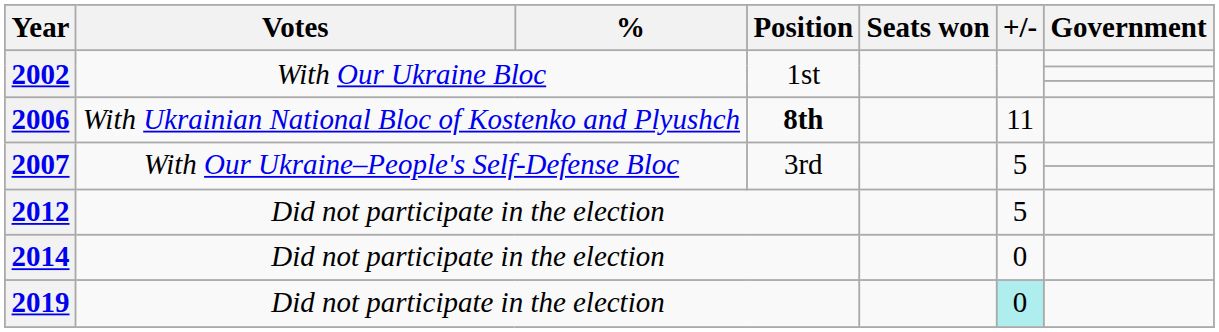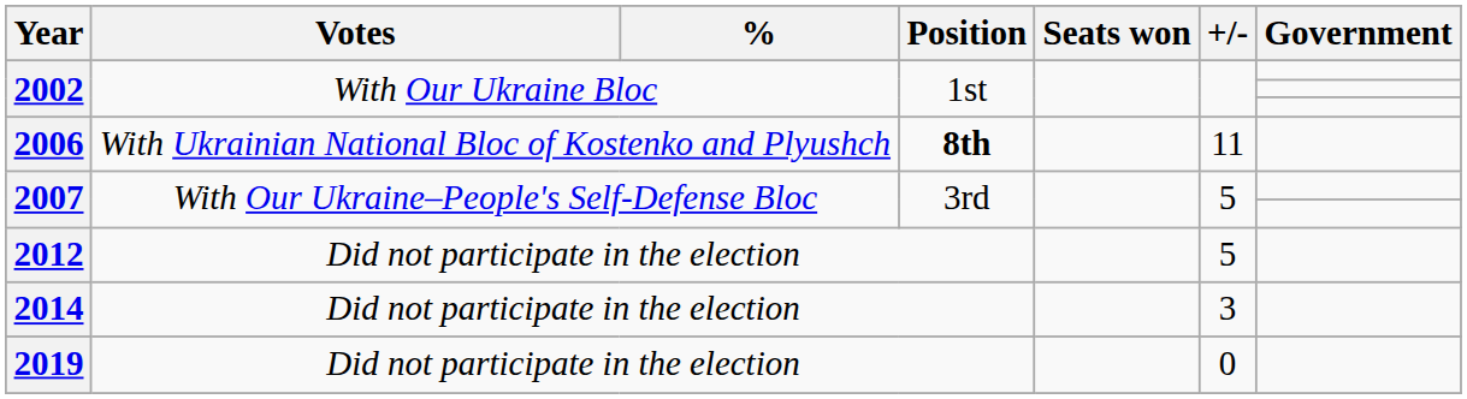2014 | +/-: 0 -> 3
2019 | +/-: paleturquoise background -> no background
